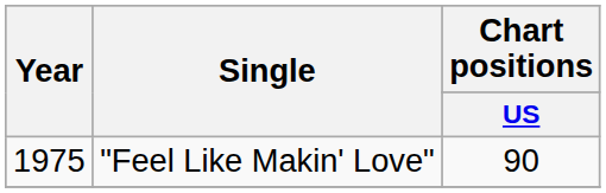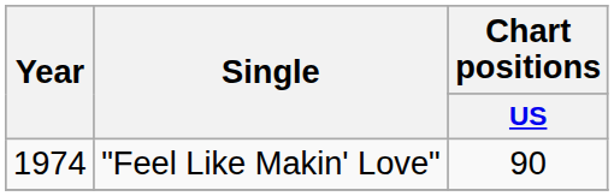"Feel Like Makin' Love" | Year: 1975 -> 1974
